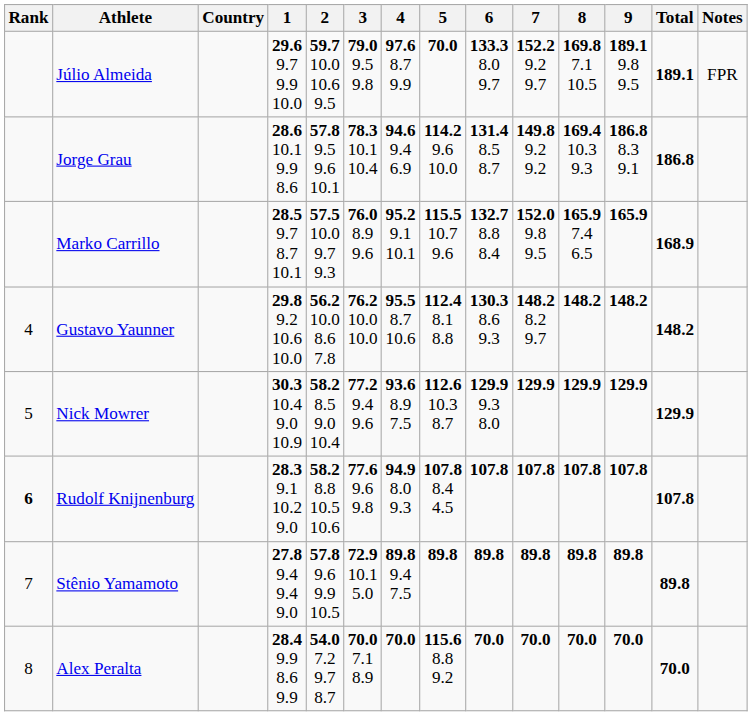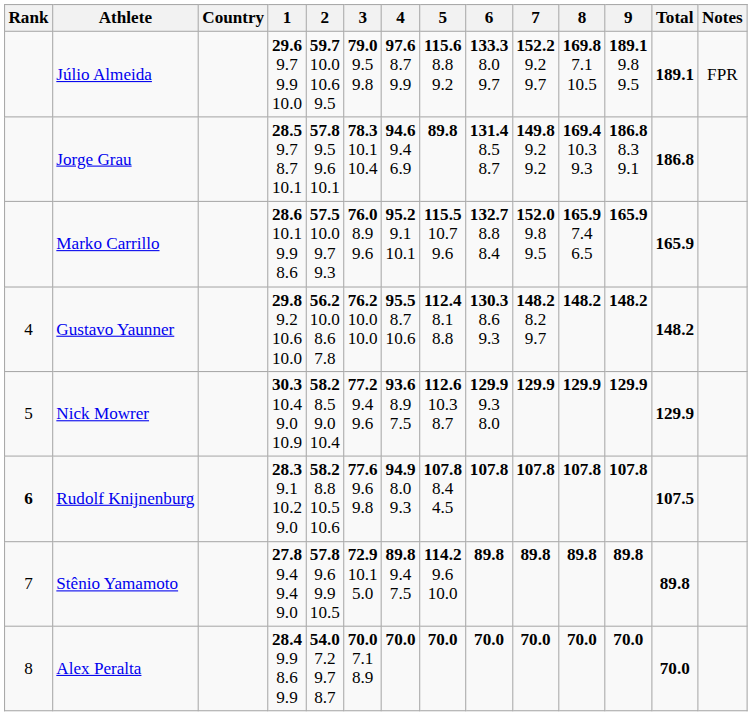Júlio Almeida | 5: 70.0 -> 115.6 8.8 9.2
Jorge Grau | 1: 28.6 10.1 9.9 8.6 -> 28.5 9.7 8.7 10.1
Jorge Grau | 5: 114.2 9.6 10.0 -> 89.8
Marko Carrillo | 1: 28.5 9.7 8.7 10.1 -> 28.6 10.1 9.9 8.6
Marko Carrillo | Total: 168.9 -> 165.9
Rudolf Knijnenburg | Total: 107.8 -> 107.5
Stênio Yamamoto | 5: 89.8 -> 114.2 9.6 10.0
Alex Peralta | 5: 115.6 8.8 9.2 -> 70.0
